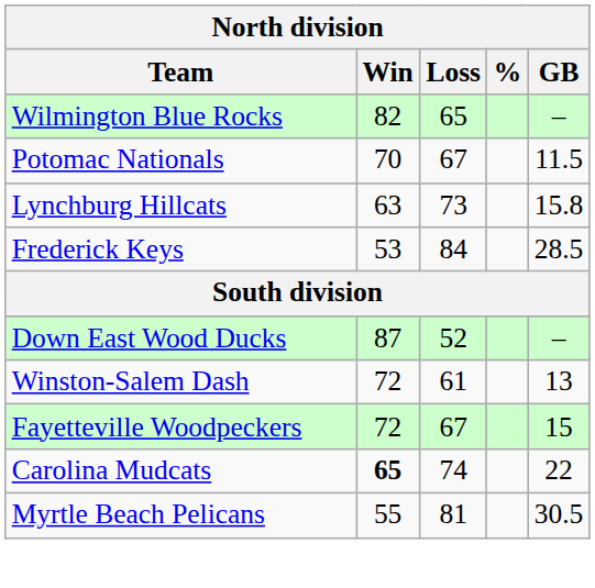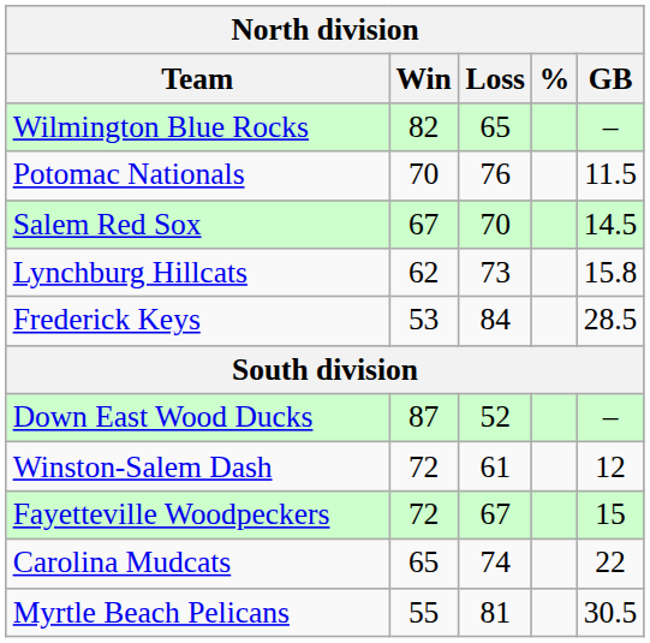Potomac Nationals | Loss: 67 -> 76
+ row: Salem Red Sox | 67 | 70 | 14.5
Lynchburg Hillcats | Win: 63 -> 62
Winston-Salem Dash | GB: 13 -> 12
Carolina Mudcats | Win: bold -> normal
